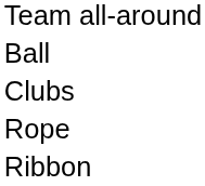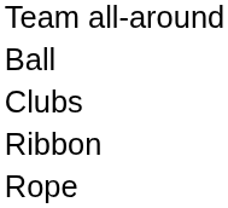rows swapped: Ribbon <-> Rope
